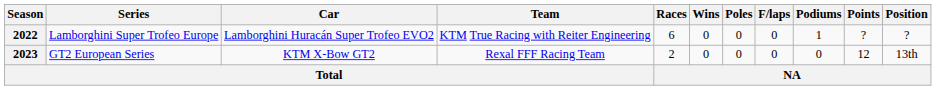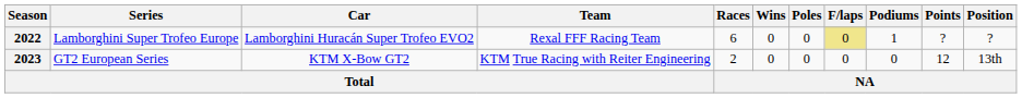2022 | Team: KTM True Racing with Reiter Engineering -> Rexal FFF Racing Team
2022 | F/laps: no background -> khaki background
2023 | Team: Rexal FFF Racing Team -> KTM True Racing with Reiter Engineering
